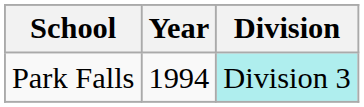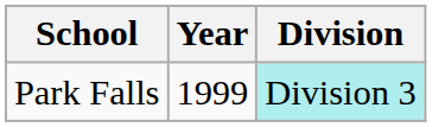Park Falls | Year: 1994 -> 1999
